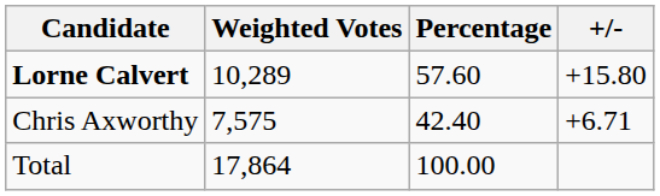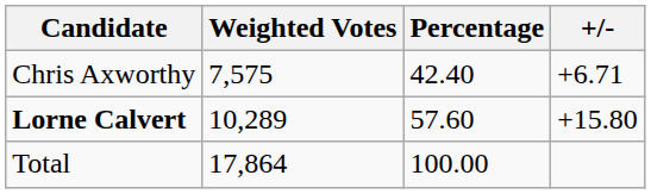rows swapped: Lorne Calvert <-> Chris Axworthy
